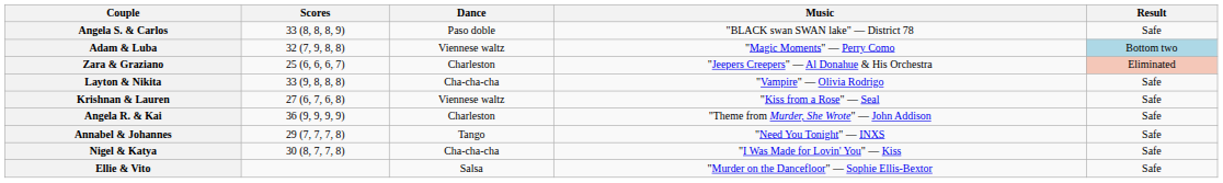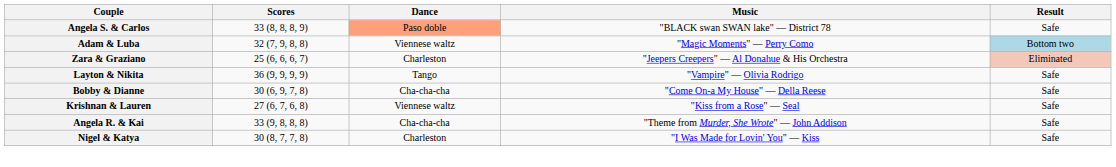Angela S. & Carlos | Dance: no background -> lightsalmon background
Layton & Nikita | Scores: 33 (9, 8, 8, 8) -> 36 (9, 9, 9, 9)
Layton & Nikita | Dance: Cha-cha-cha -> Tango
+ row: Bobby & Dianne | 30 (6, 9, 7, 8) | Cha-cha-cha | "Come On-a My House" — Della Reese | Safe
Angela R. & Kai | Scores: 36 (9, 9, 9, 9) -> 33 (9, 8, 8, 8)
Angela R. & Kai | Dance: Charleston -> Cha-cha-cha
- row: Annabel & Johannes | 29 (7, 7, 7, 8) | Tango | "Need You Tonight" — INXS | Safe
Nigel & Katya | Dance: Cha-cha-cha -> Charleston
- row: Ellie & Vito | Salsa | "Murder on the Dancefloor" — Sophie Ellis-Bextor | Safe
